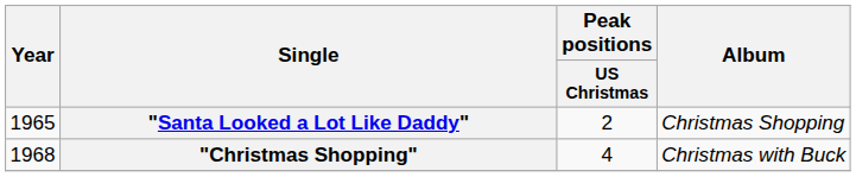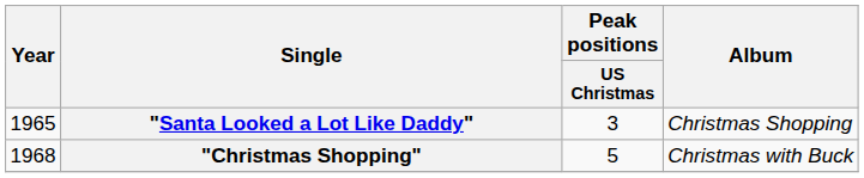"Santa Looked a Lot Like Daddy" | Peak positions / US Christmas: 2 -> 3
"Christmas Shopping" | Peak positions / US Christmas: 4 -> 5
